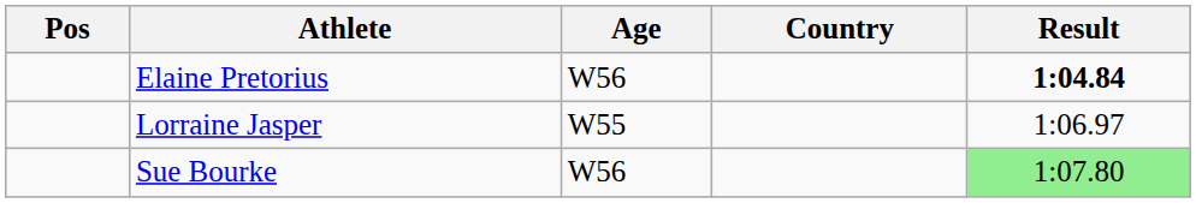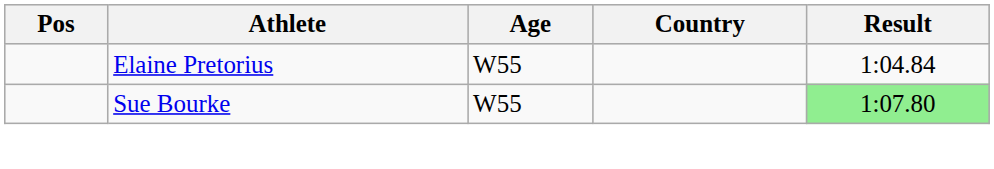Elaine Pretorius | Age: W56 -> W55
Elaine Pretorius | Result: bold -> normal
- row: Lorraine Jasper | W55 | 1:06.97
Sue Bourke | Age: W56 -> W55
